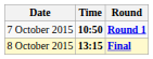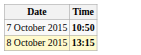- column: Round | Round 1 | Final
